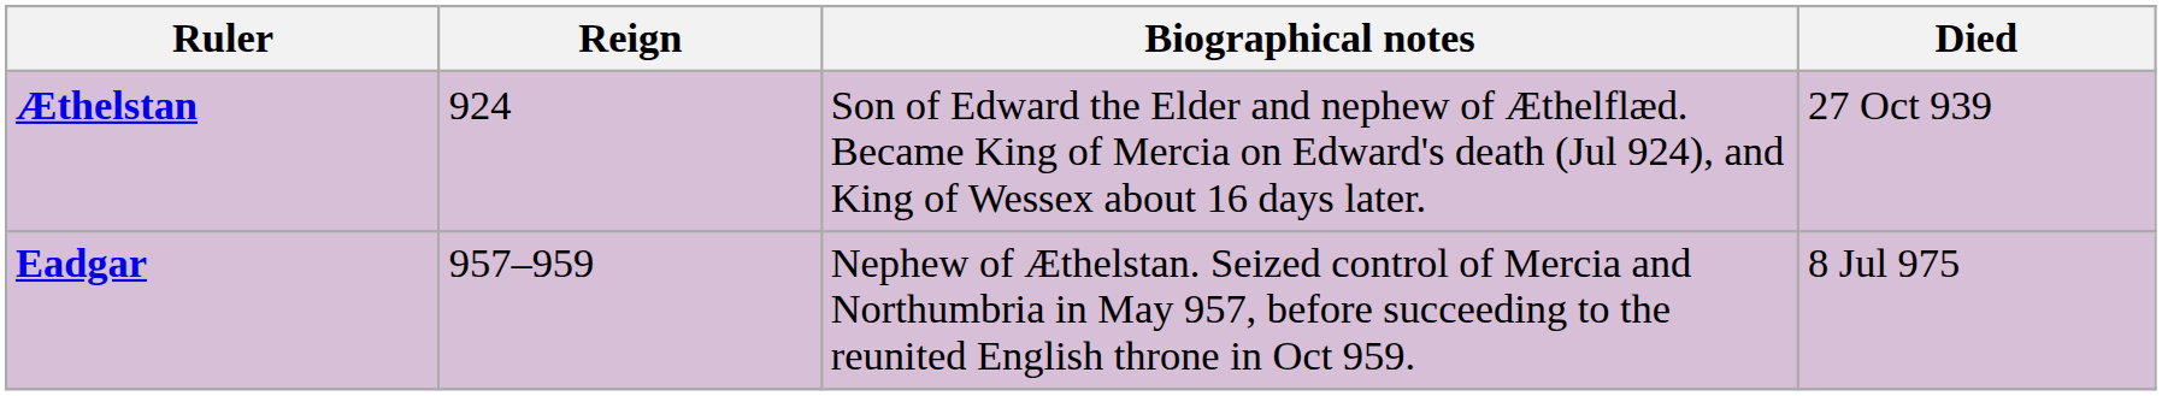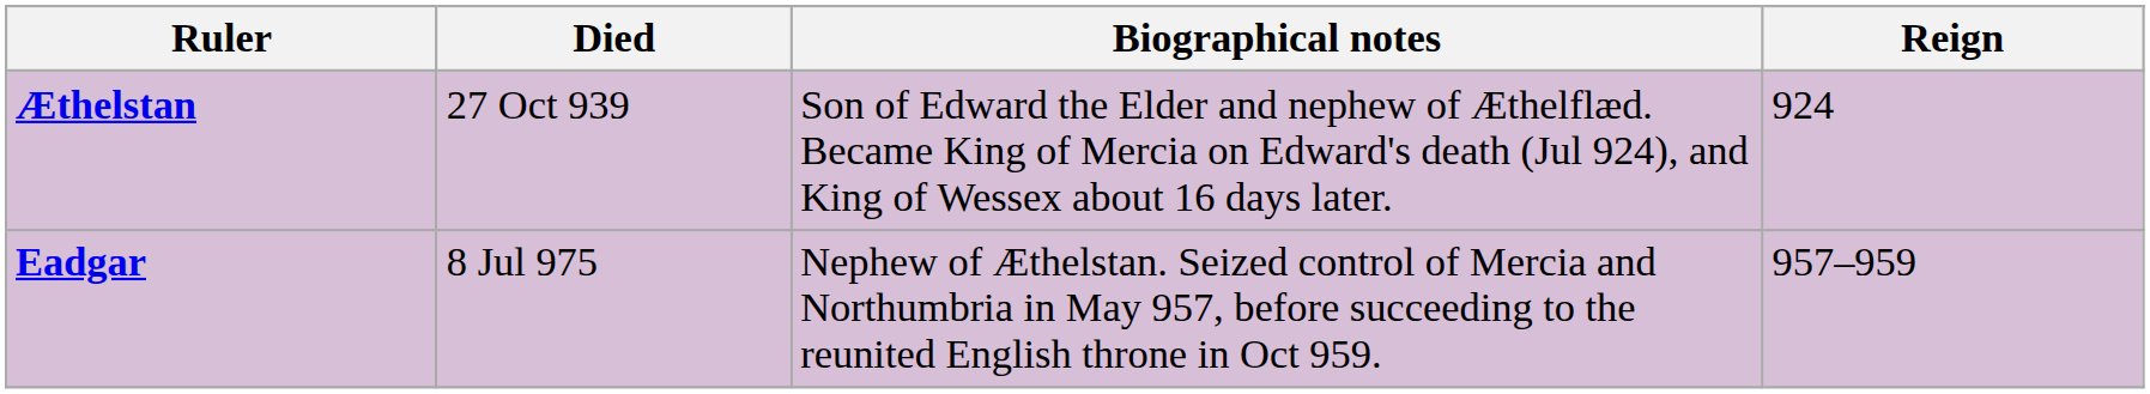columns swapped: Reign <-> Died
